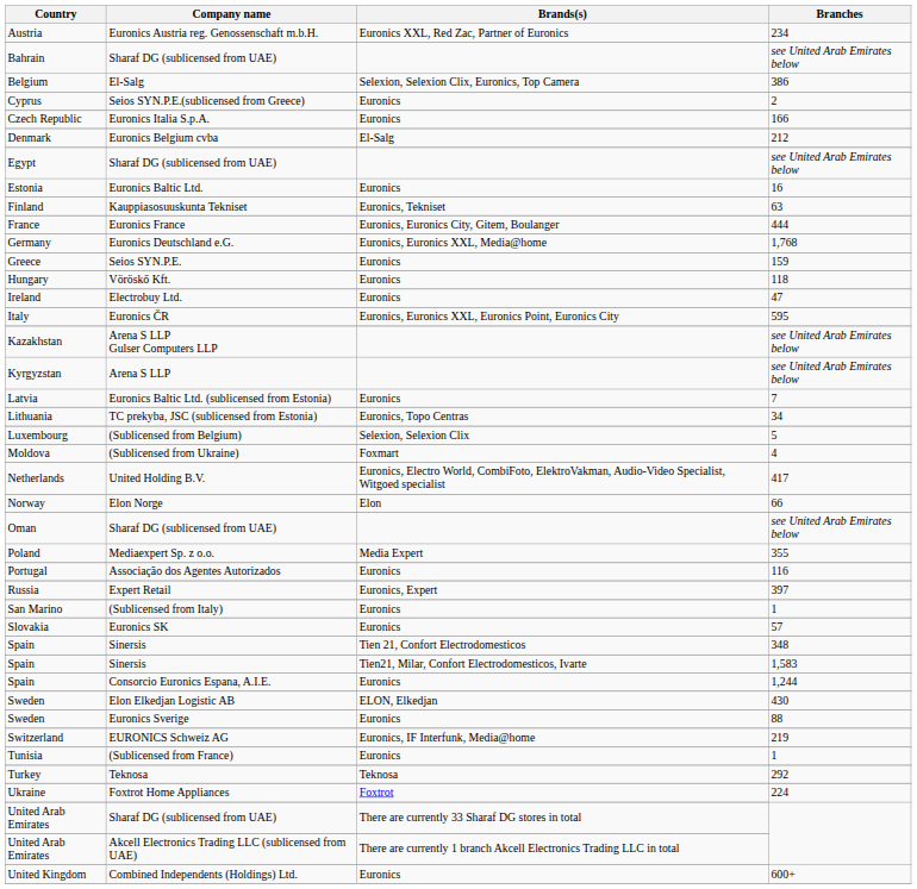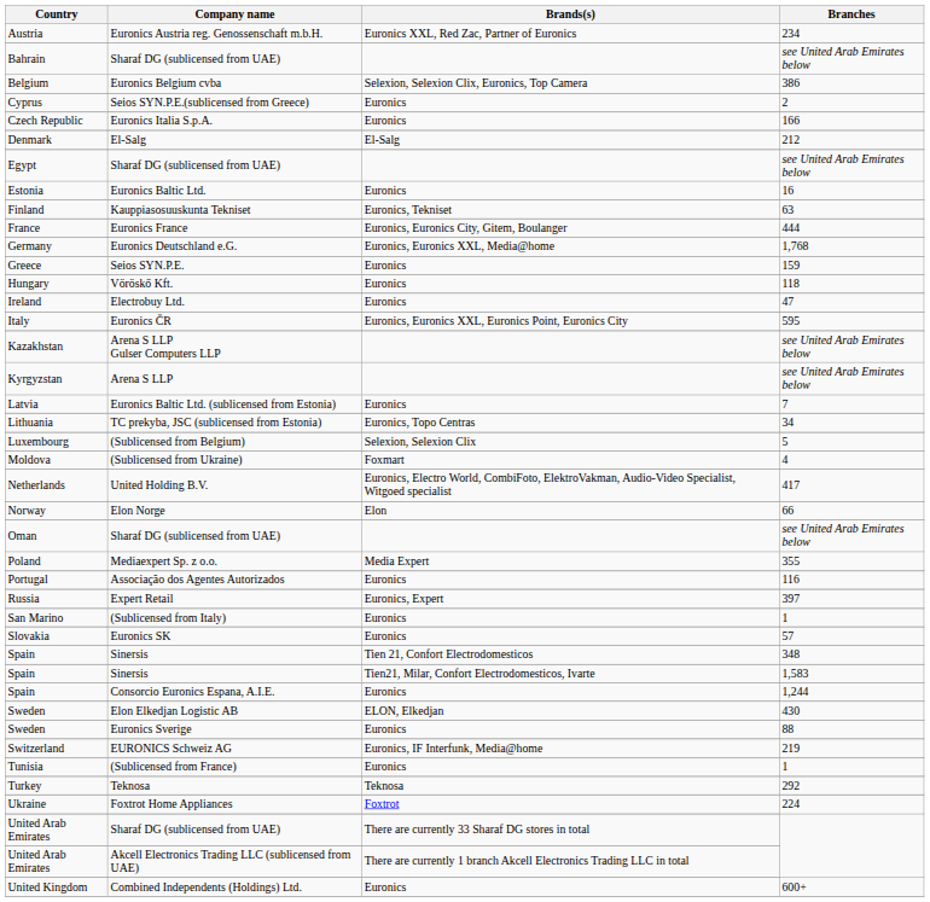Belgium | Company name: El-Salg -> Euronics Belgium cvba
Denmark | Company name: Euronics Belgium cvba -> El-Salg
